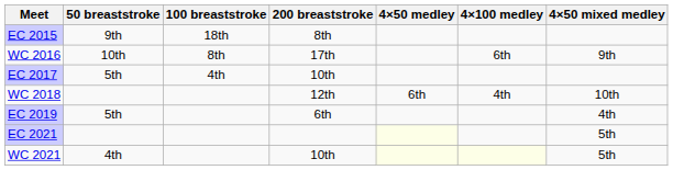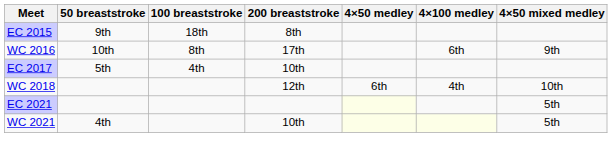- row: EC 2019 | 5th | 6th | 4th
